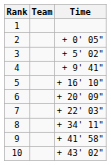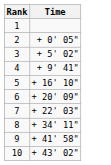- column: Team
